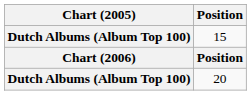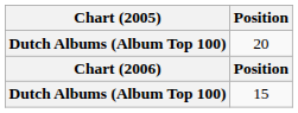rows swapped: 20 <-> 15
